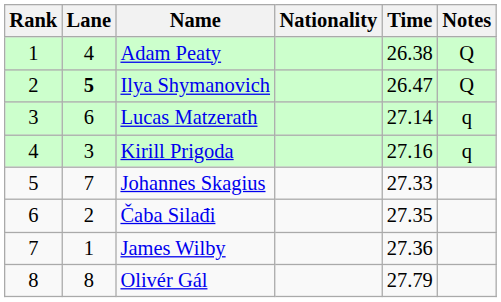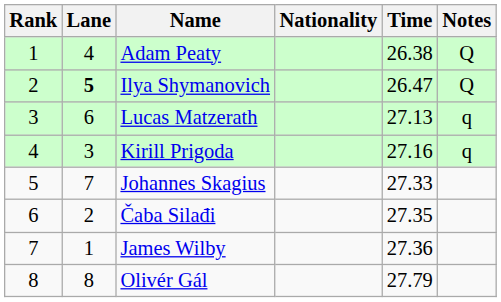Lucas Matzerath | Time: 27.14 -> 27.13
